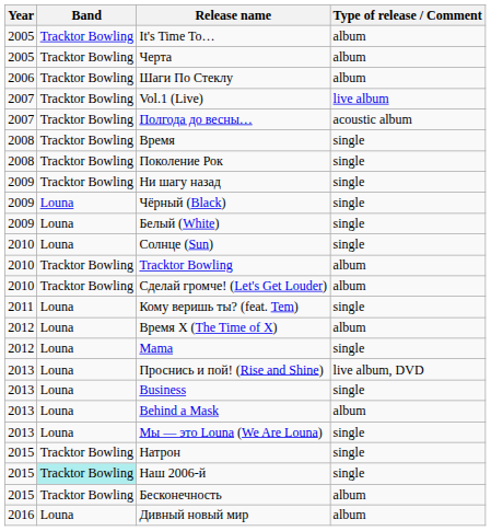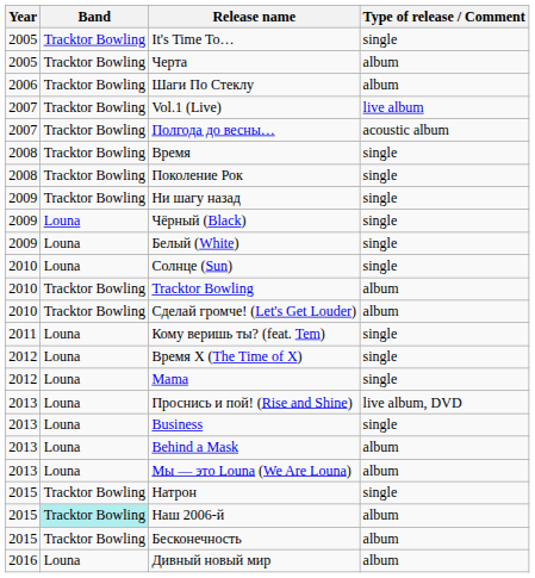It's Time To… | Type of release / Comment: album -> single
Время X (The Time of X) | Type of release / Comment: album -> single
Мы — это Louna (We Are Louna) | Type of release / Comment: single -> album
Наш 2006-й | Type of release / Comment: single -> album
